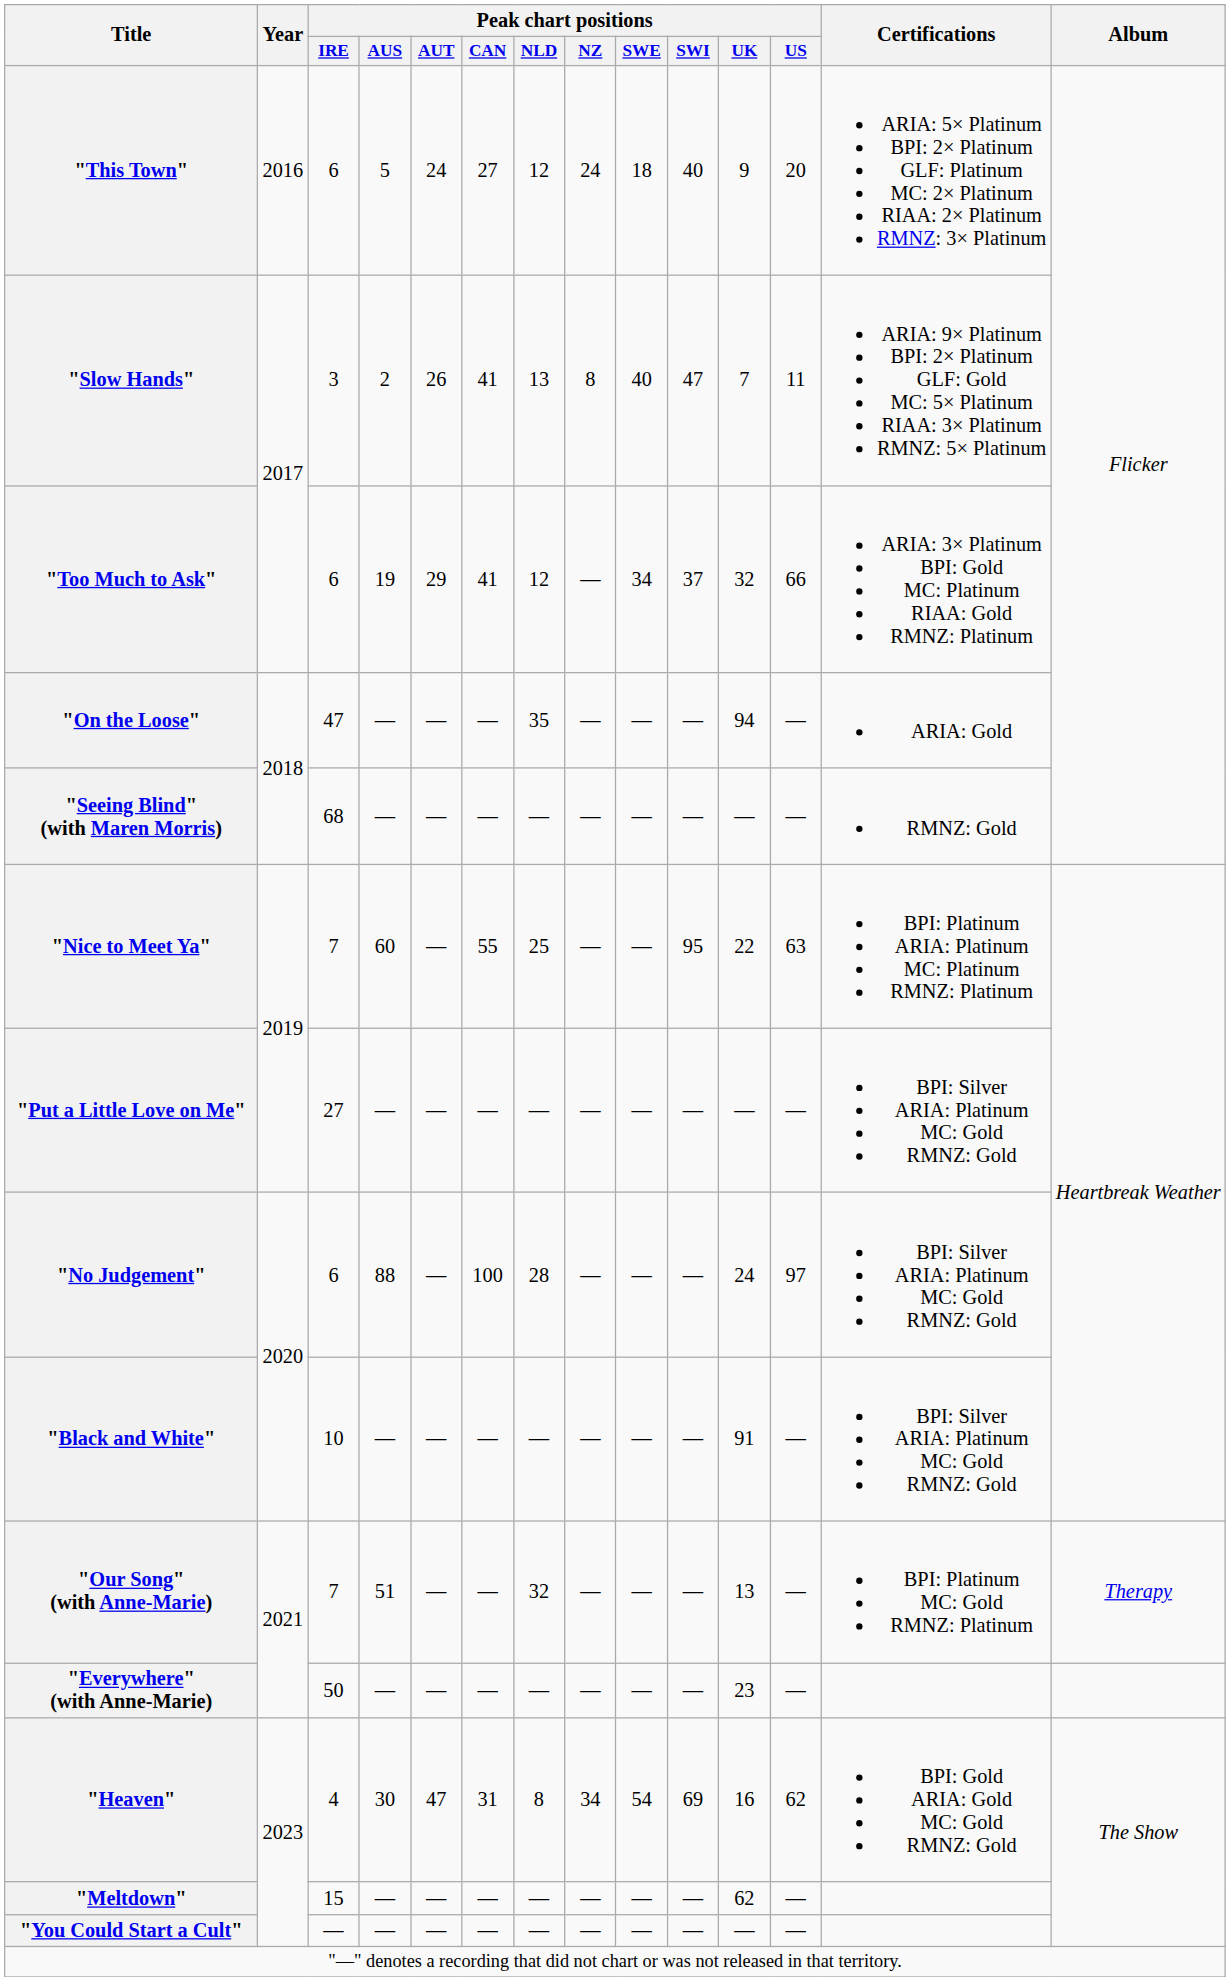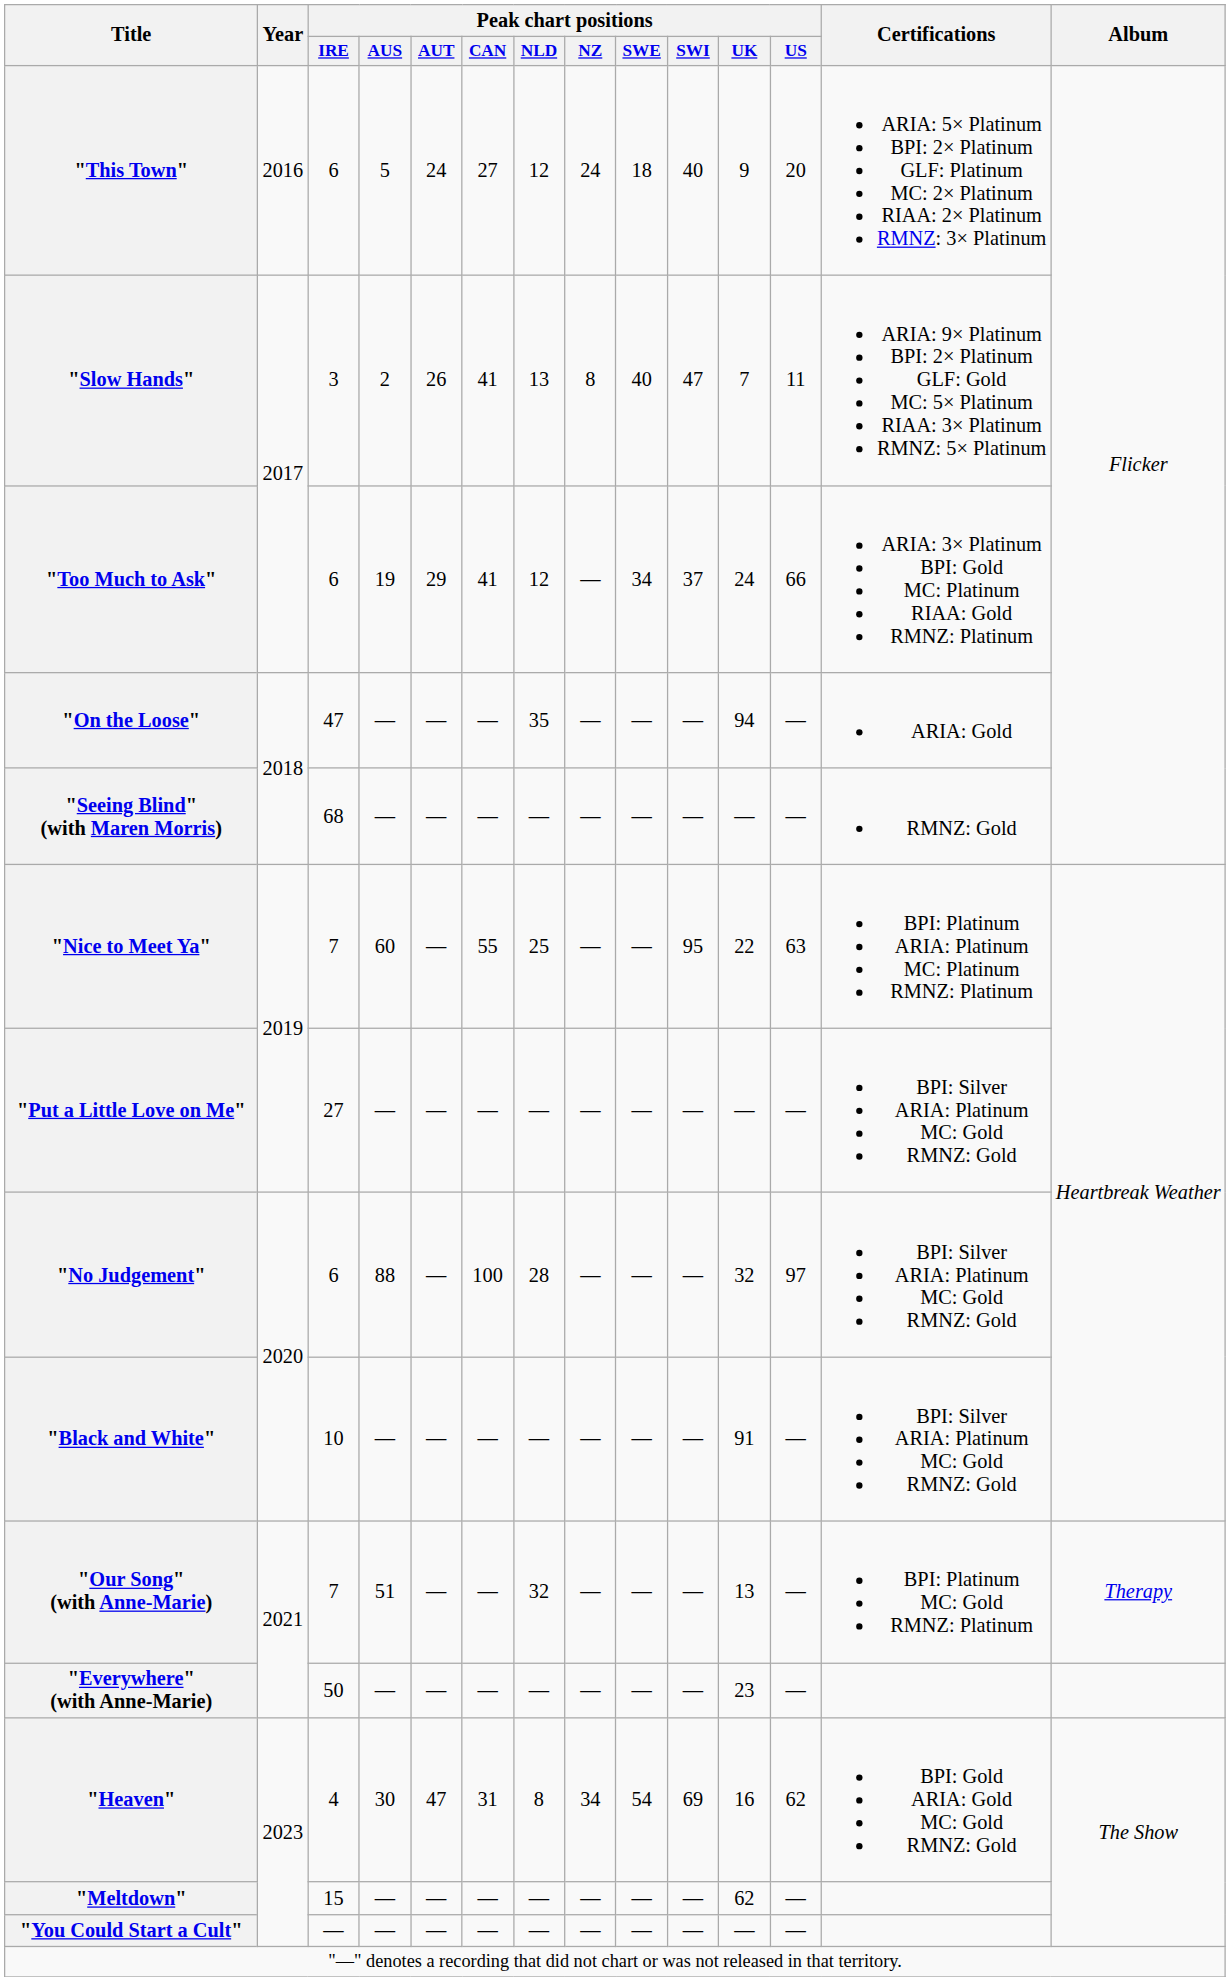"Too Much to Ask" | Peak chart positions / UK: 32 -> 24
"No Judgement" | Peak chart positions / UK: 24 -> 32
